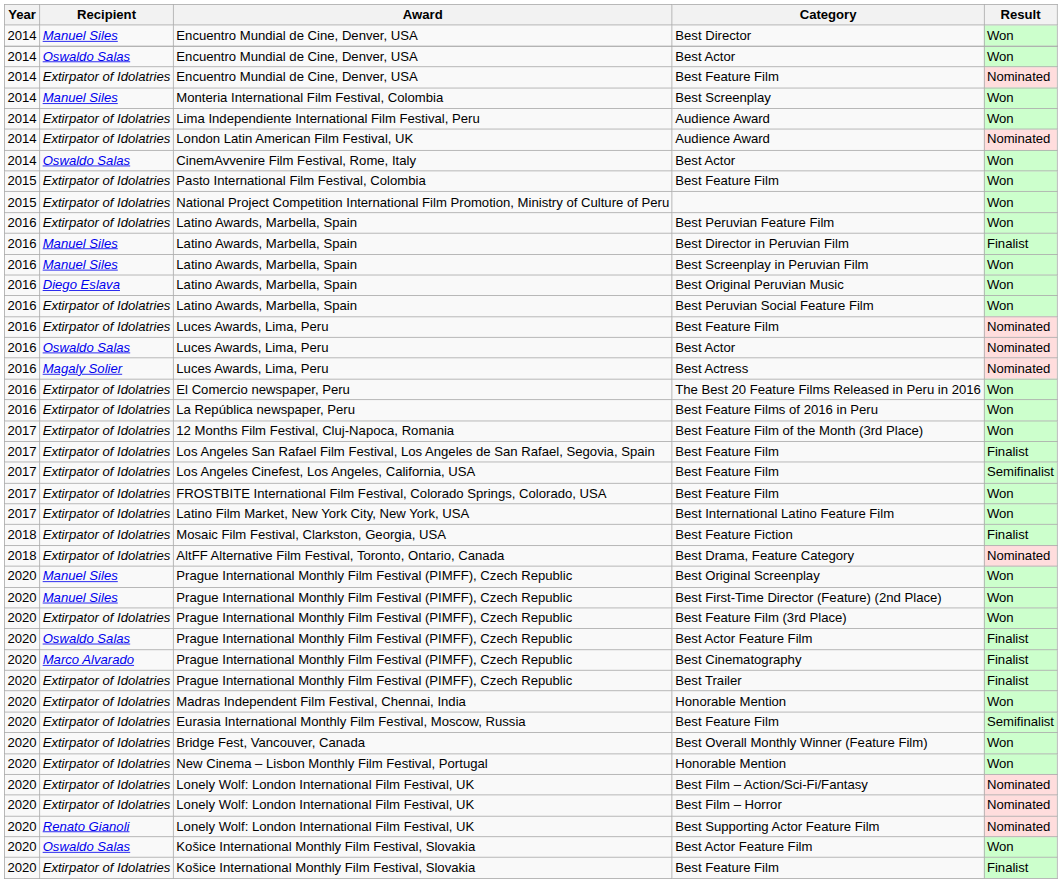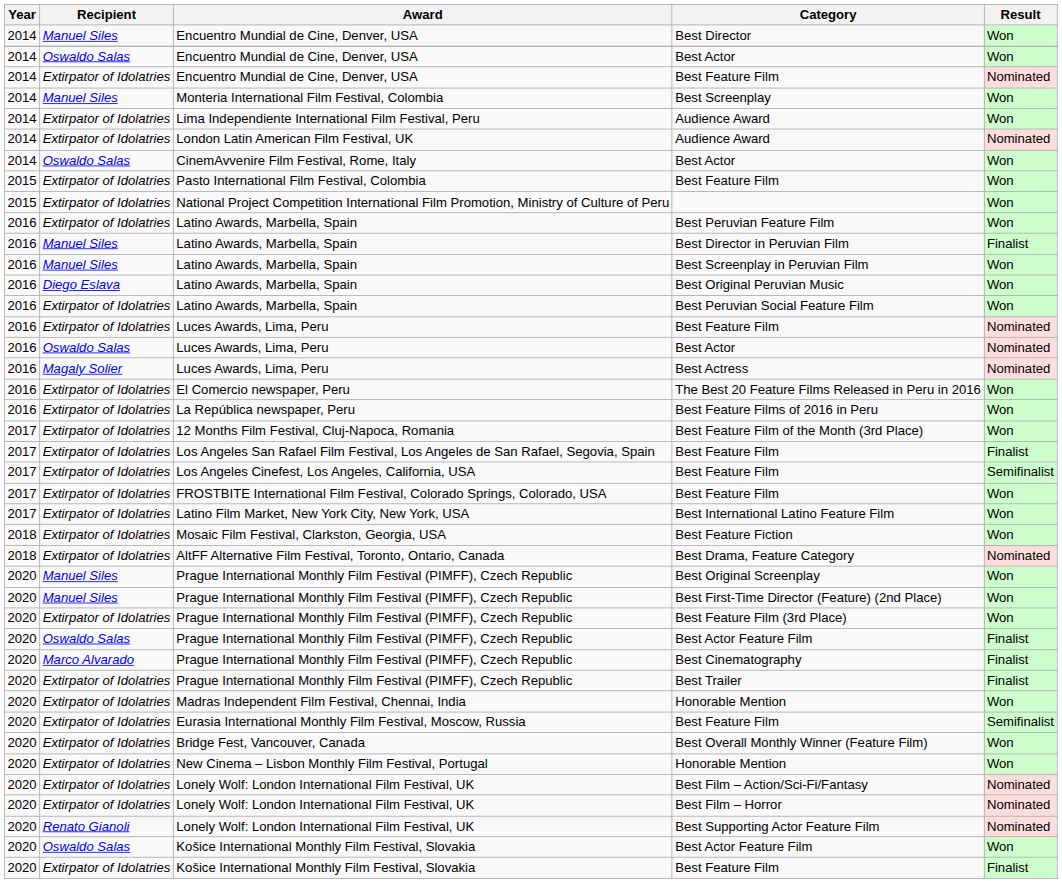Best Feature Fiction | Result: Finalist -> Won
